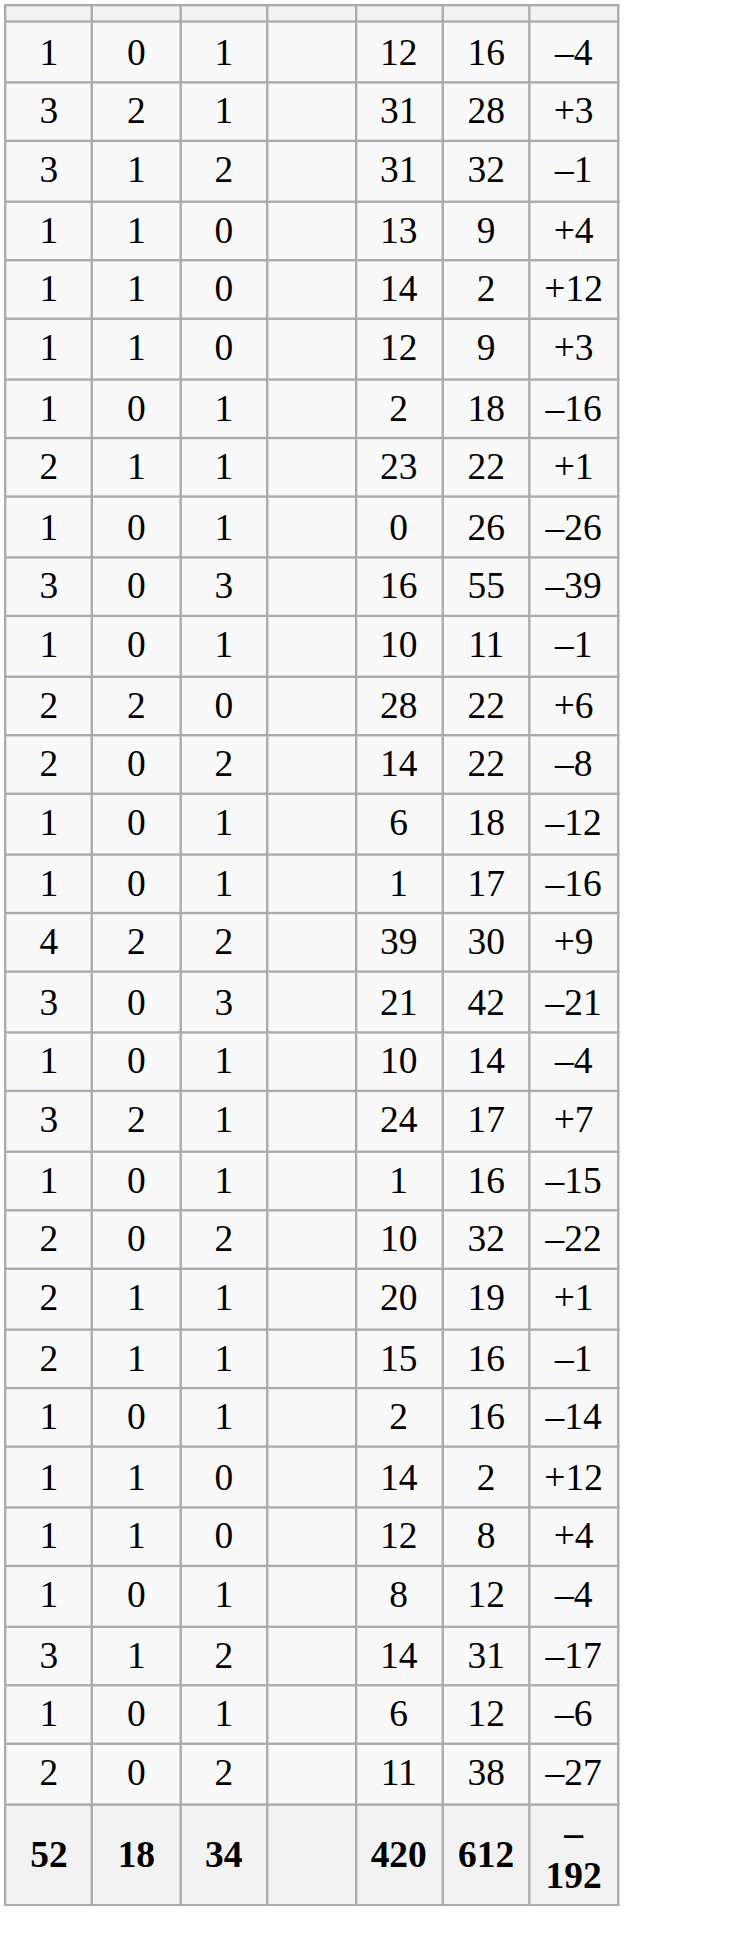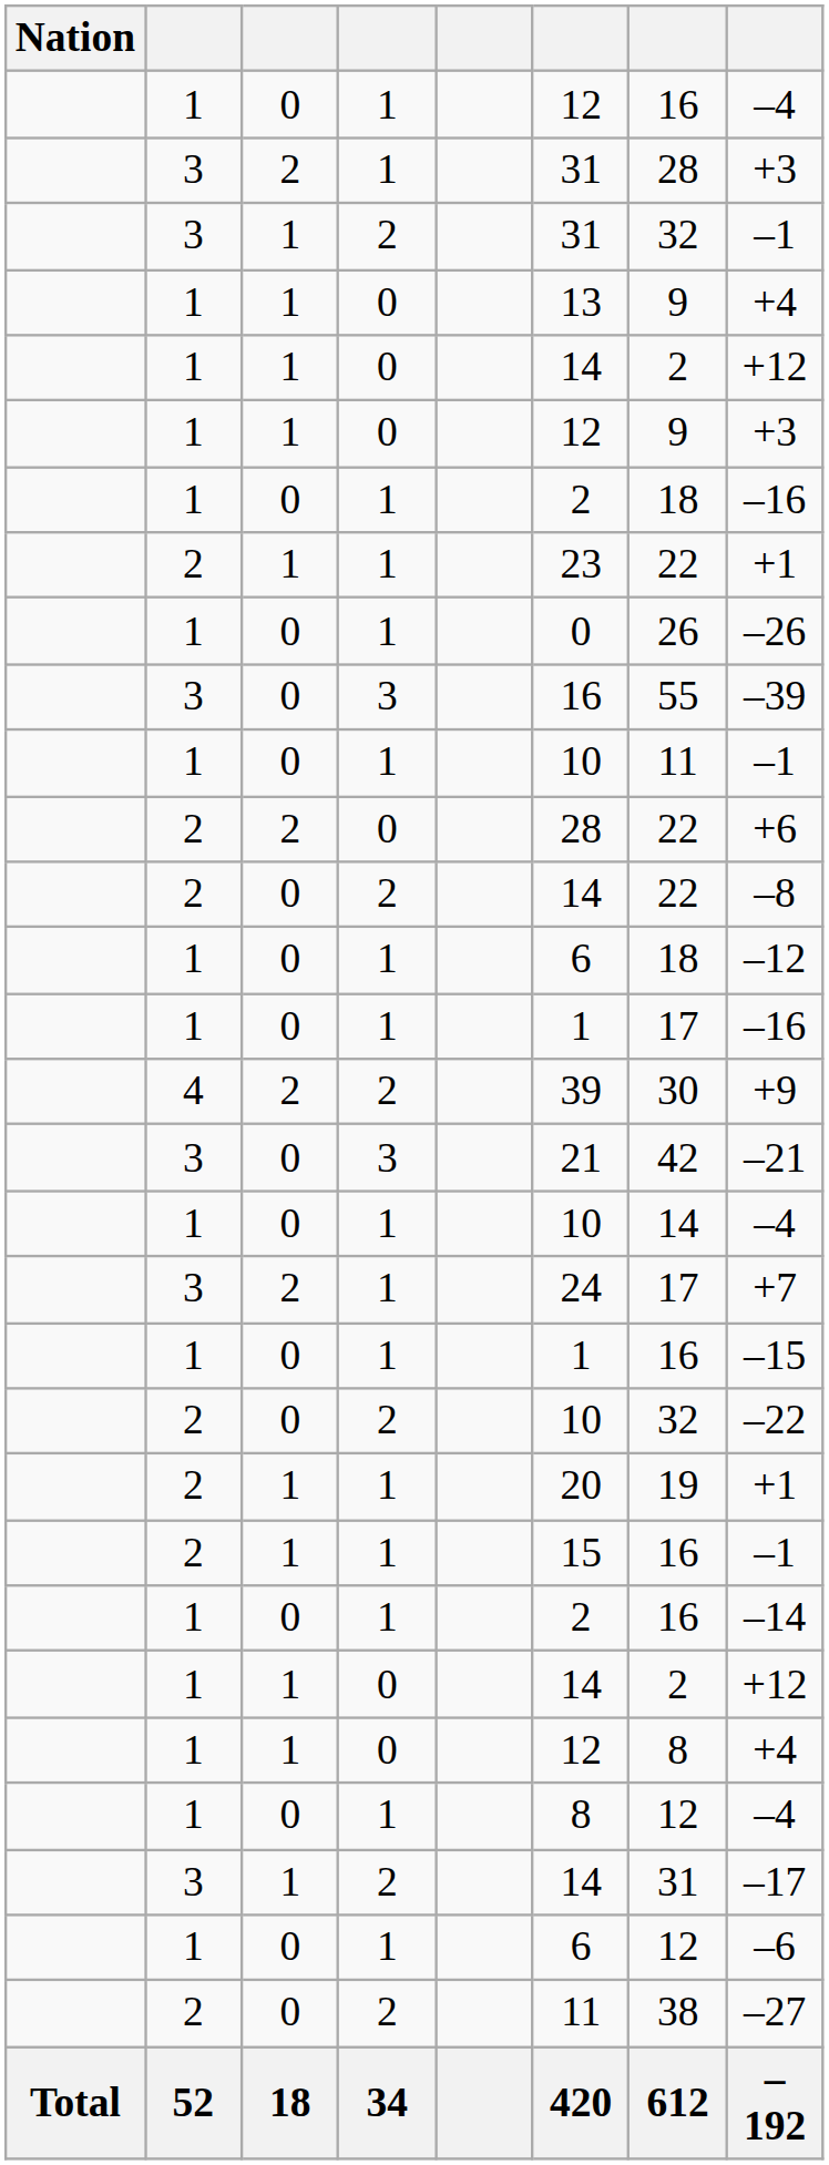+ column: Nation | Total
